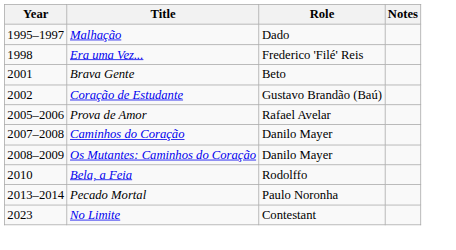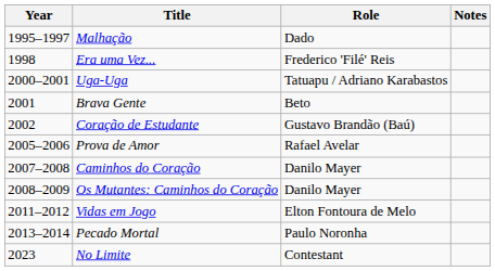+ row: 2000–2001 | Uga-Uga | Tatuapu / Adriano Karabastos
- row: 2010 | Bela, a Feia | Rodolffo
+ row: 2011–2012 | Vidas em Jogo | Elton Fontoura de Melo
